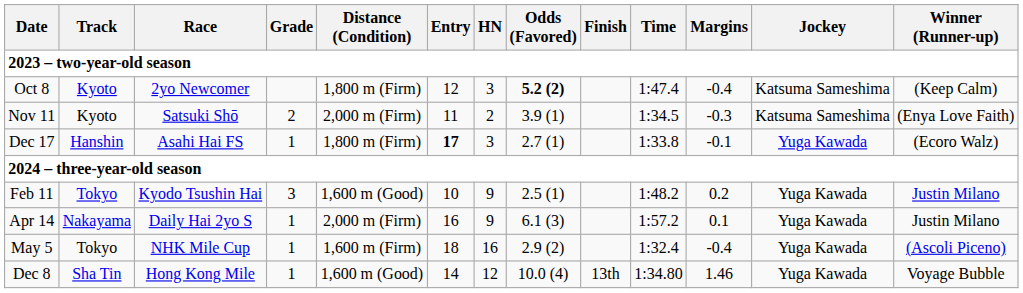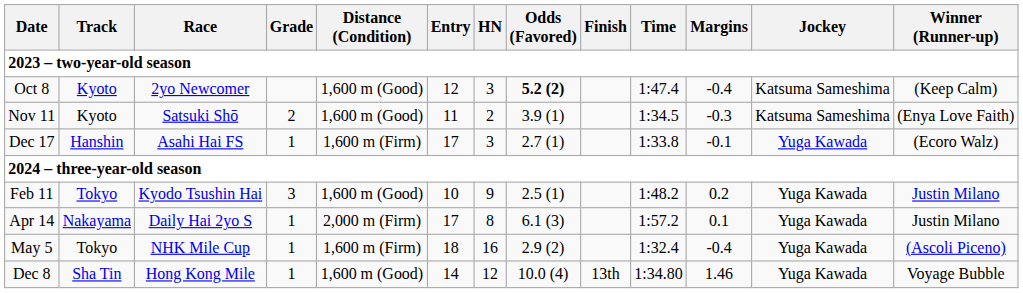Oct 8 | Distance (Condition): 1,800 m (Firm) -> 1,600 m (Good)
Nov 11 | Distance (Condition): 2,000 m (Firm) -> 1,600 m (Good)
Dec 17 | Distance (Condition): 1,800 m (Firm) -> 1,600 m (Firm)
Dec 17 | Entry: bold -> normal
Apr 14 | Entry: 16 -> 17
Apr 14 | HN: 9 -> 8
